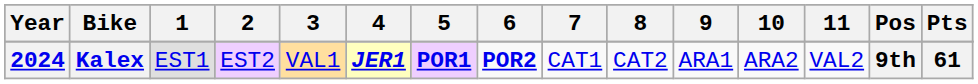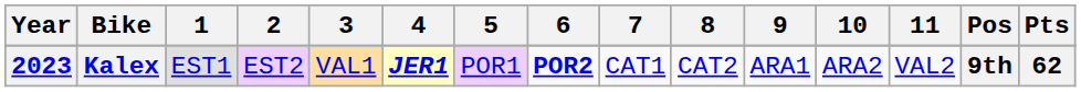Kalex | Year: 2024 -> 2023
Kalex | 5: bold -> normal
Kalex | Pts: 61 -> 62
